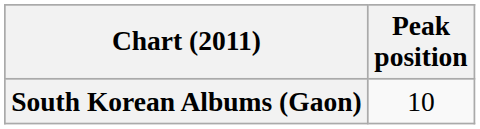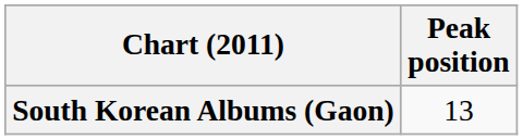South Korean Albums (Gaon) | Peak position: 10 -> 13
